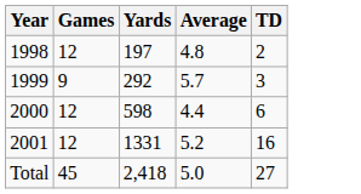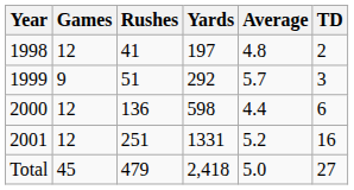+ column: Rushes | 41 | 51 | 136 | 251 | 479
